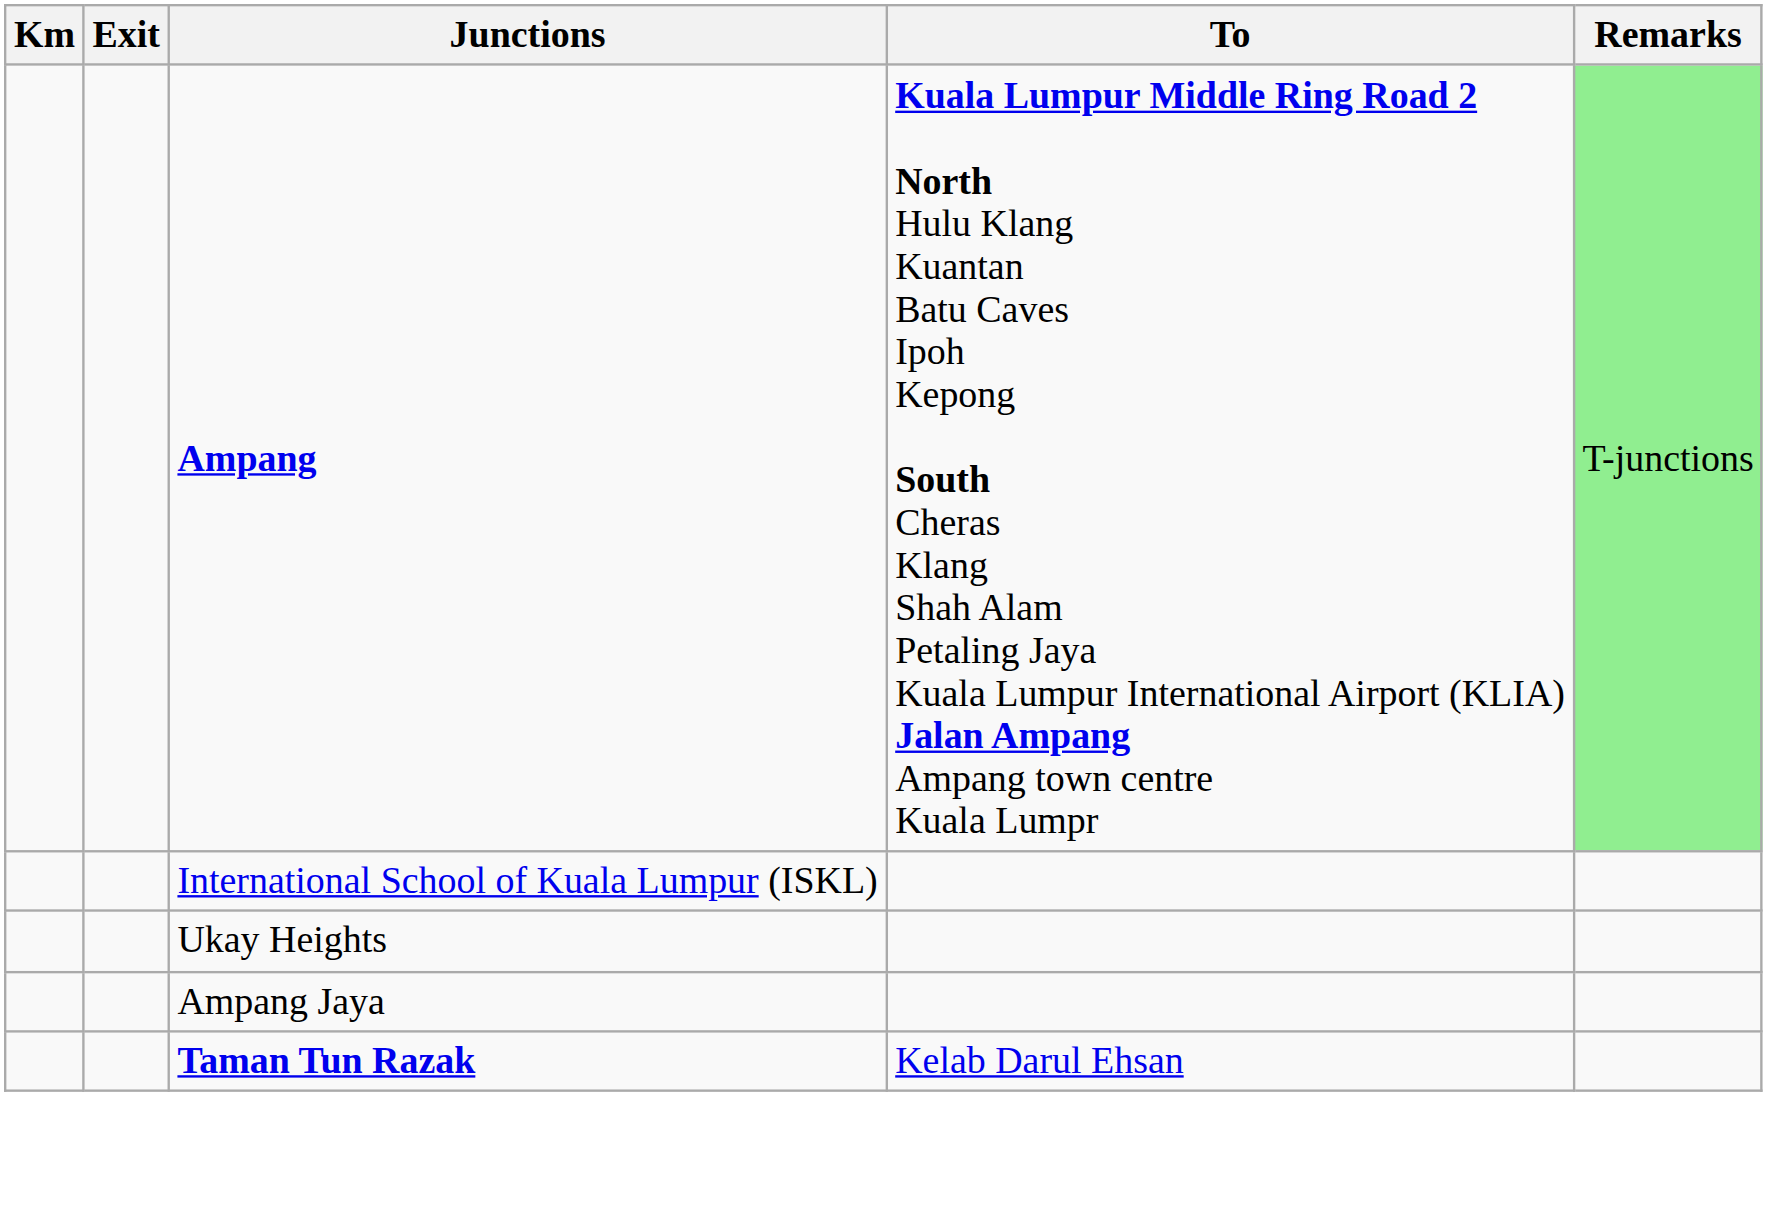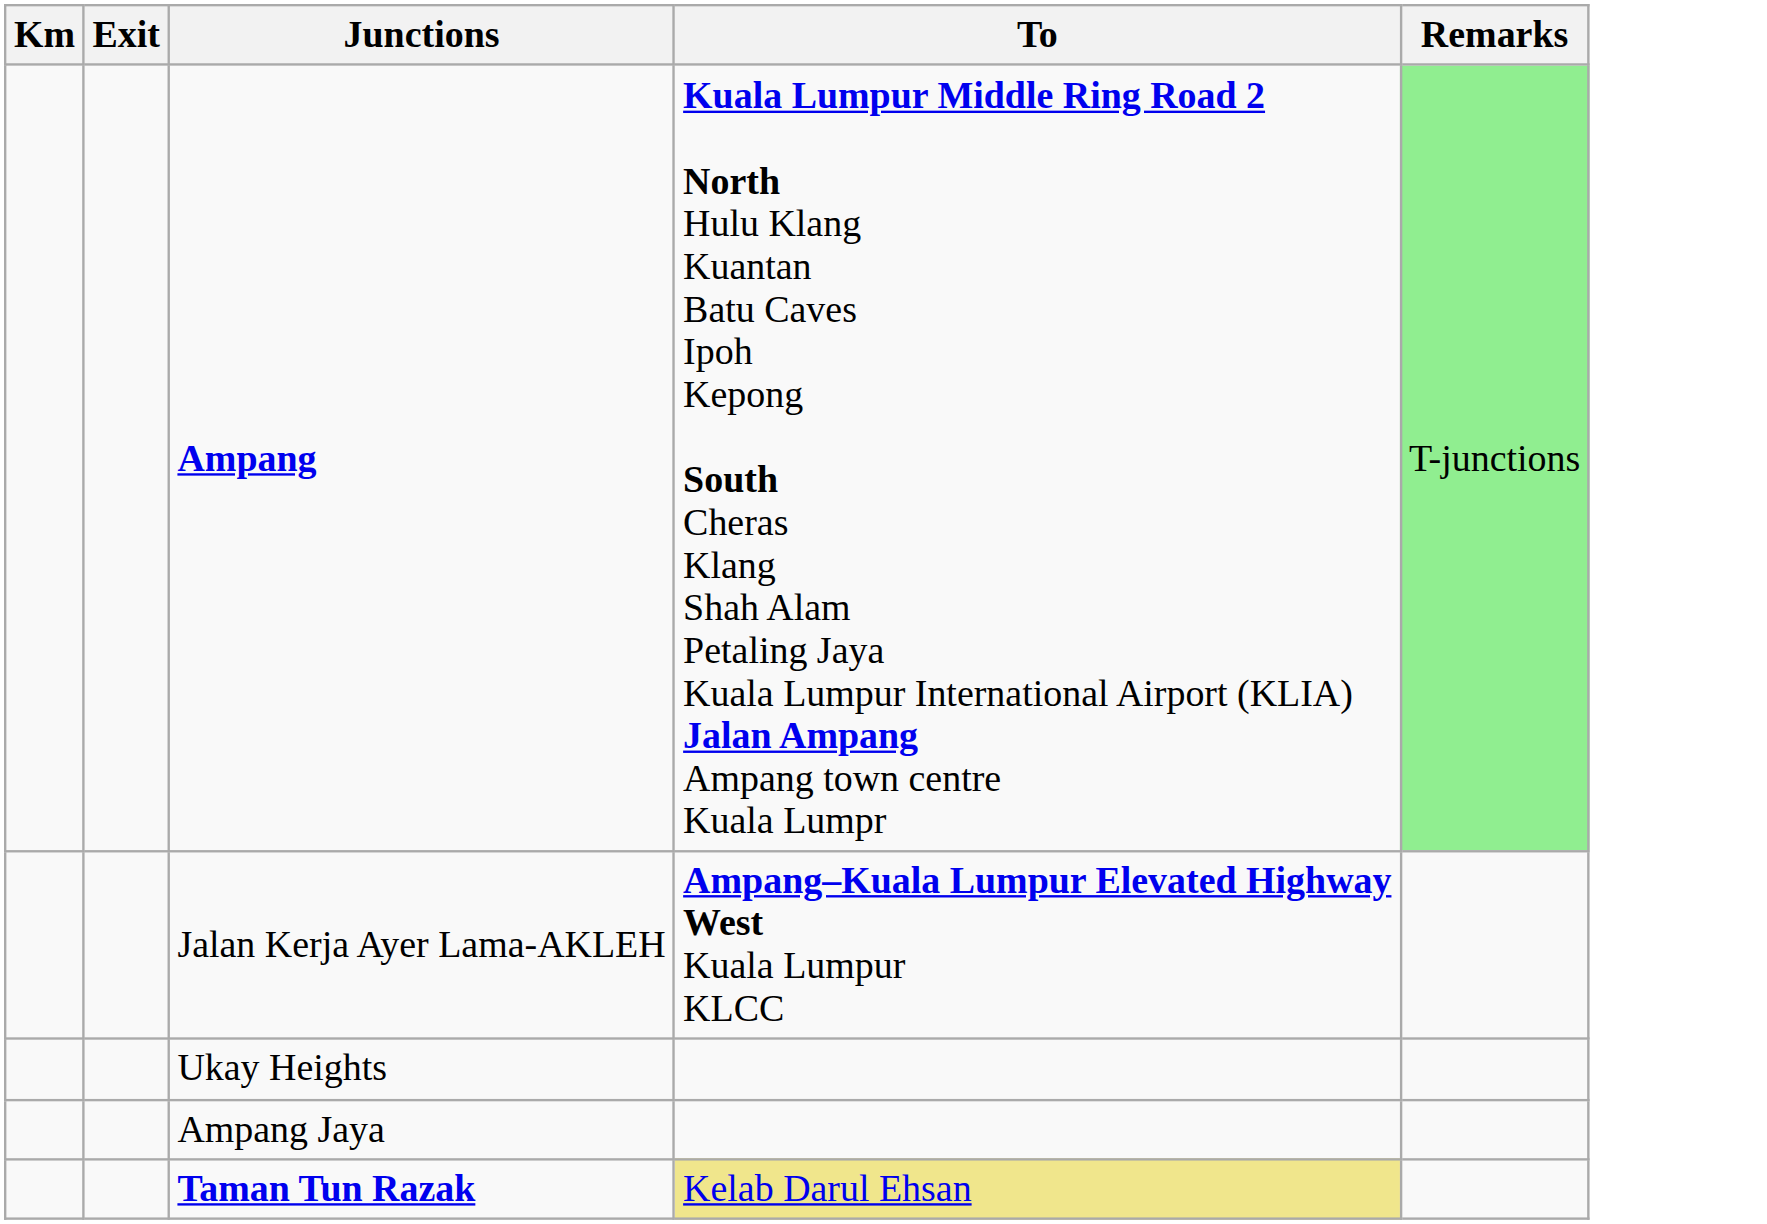+ row: Jalan Kerja Ayer Lama-AKLEH | Ampang–Kuala Lumpur Elevated Highway West Kuala Lumpur KLCC
- row: International School of Kuala Lumpur (ISKL)
Taman Tun Razak | To: no background -> khaki background
